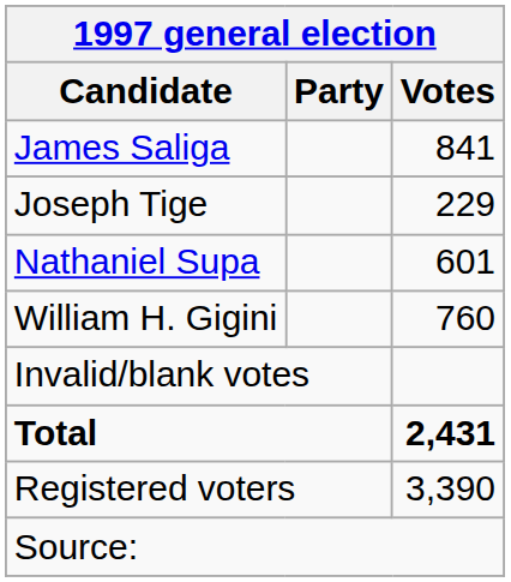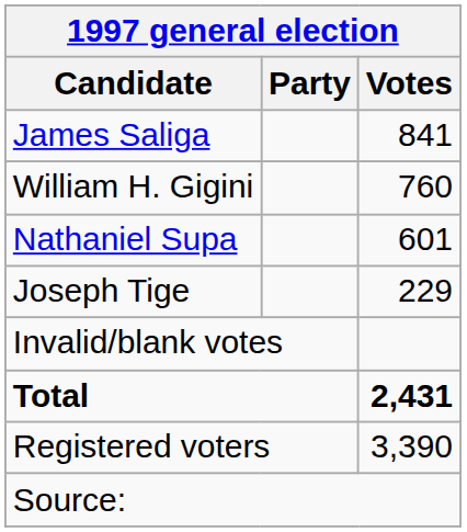rows swapped: William H. Gigini <-> Joseph Tige
